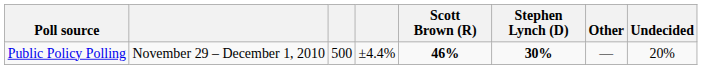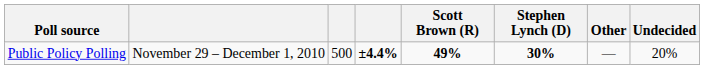Public Policy Polling | column 4: normal -> bold
Public Policy Polling | Scott Brown (R): 46% -> 49%
